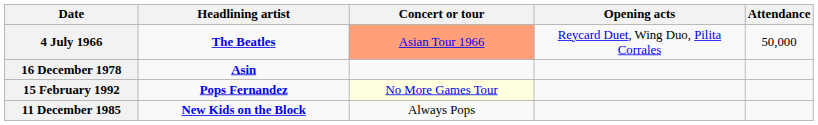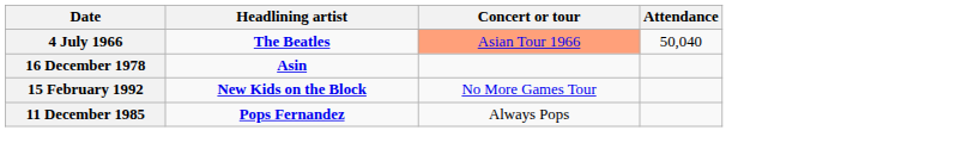- column: Opening acts | Reycard Duet, Wing Duo, Pilita Corrales
4 July 1966 | Attendance: 50,000 -> 50,040
15 February 1992 | Headlining artist: Pops Fernandez -> New Kids on the Block
15 February 1992 | Concert or tour: lightyellow background -> no background
11 December 1985 | Headlining artist: New Kids on the Block -> Pops Fernandez
